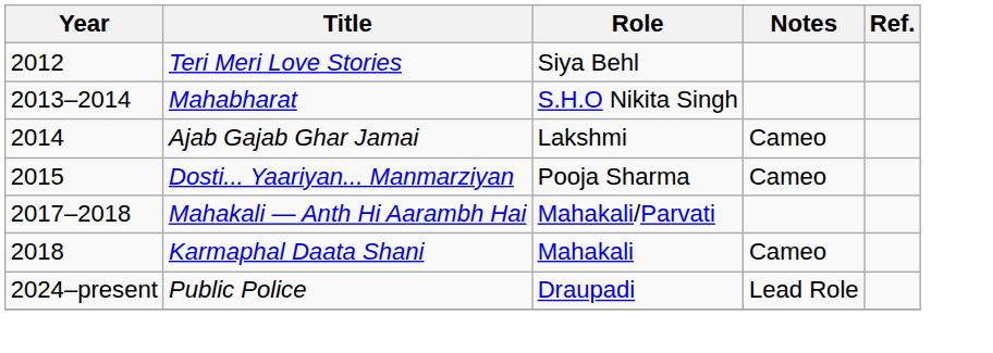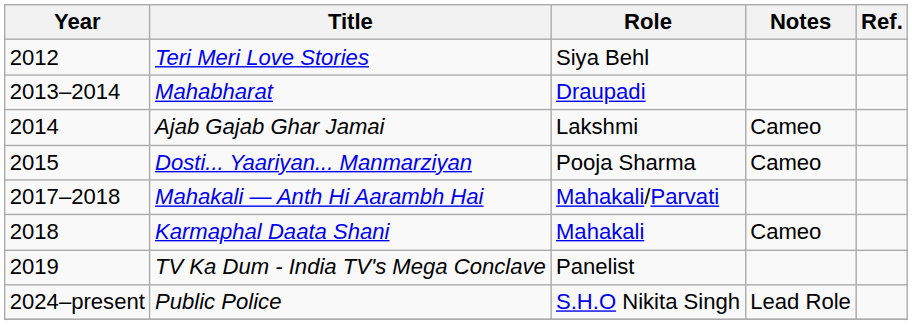Mahabharat | Role: S.H.O Nikita Singh -> Draupadi
+ row: 2019 | TV Ka Dum - India TV's Mega Conclave | Panelist
Public Police | Role: Draupadi -> S.H.O Nikita Singh
